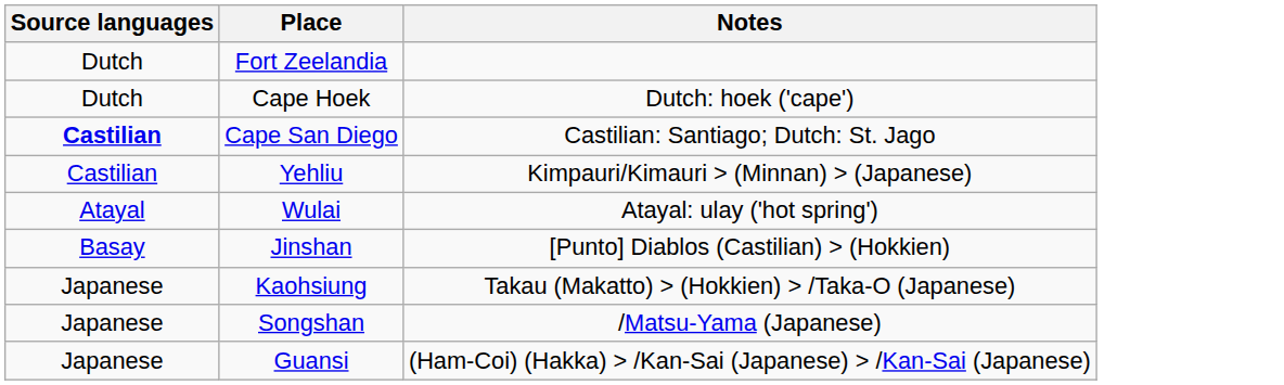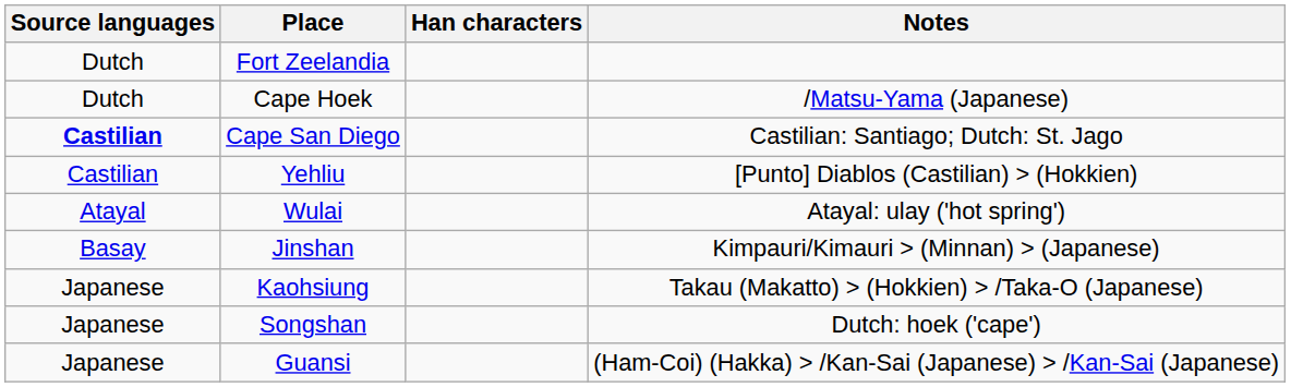+ column: Han characters
Cape Hoek | Notes: Dutch: hoek ('cape') -> /Matsu-Yama (Japanese)
Yehliu | Notes: Kimpauri/Kimauri > (Minnan) > (Japanese) -> [Punto] Diablos (Castilian) > (Hokkien)
Jinshan | Notes: [Punto] Diablos (Castilian) > (Hokkien) -> Kimpauri/Kimauri > (Minnan) > (Japanese)
Songshan | Notes: /Matsu-Yama (Japanese) -> Dutch: hoek ('cape')
